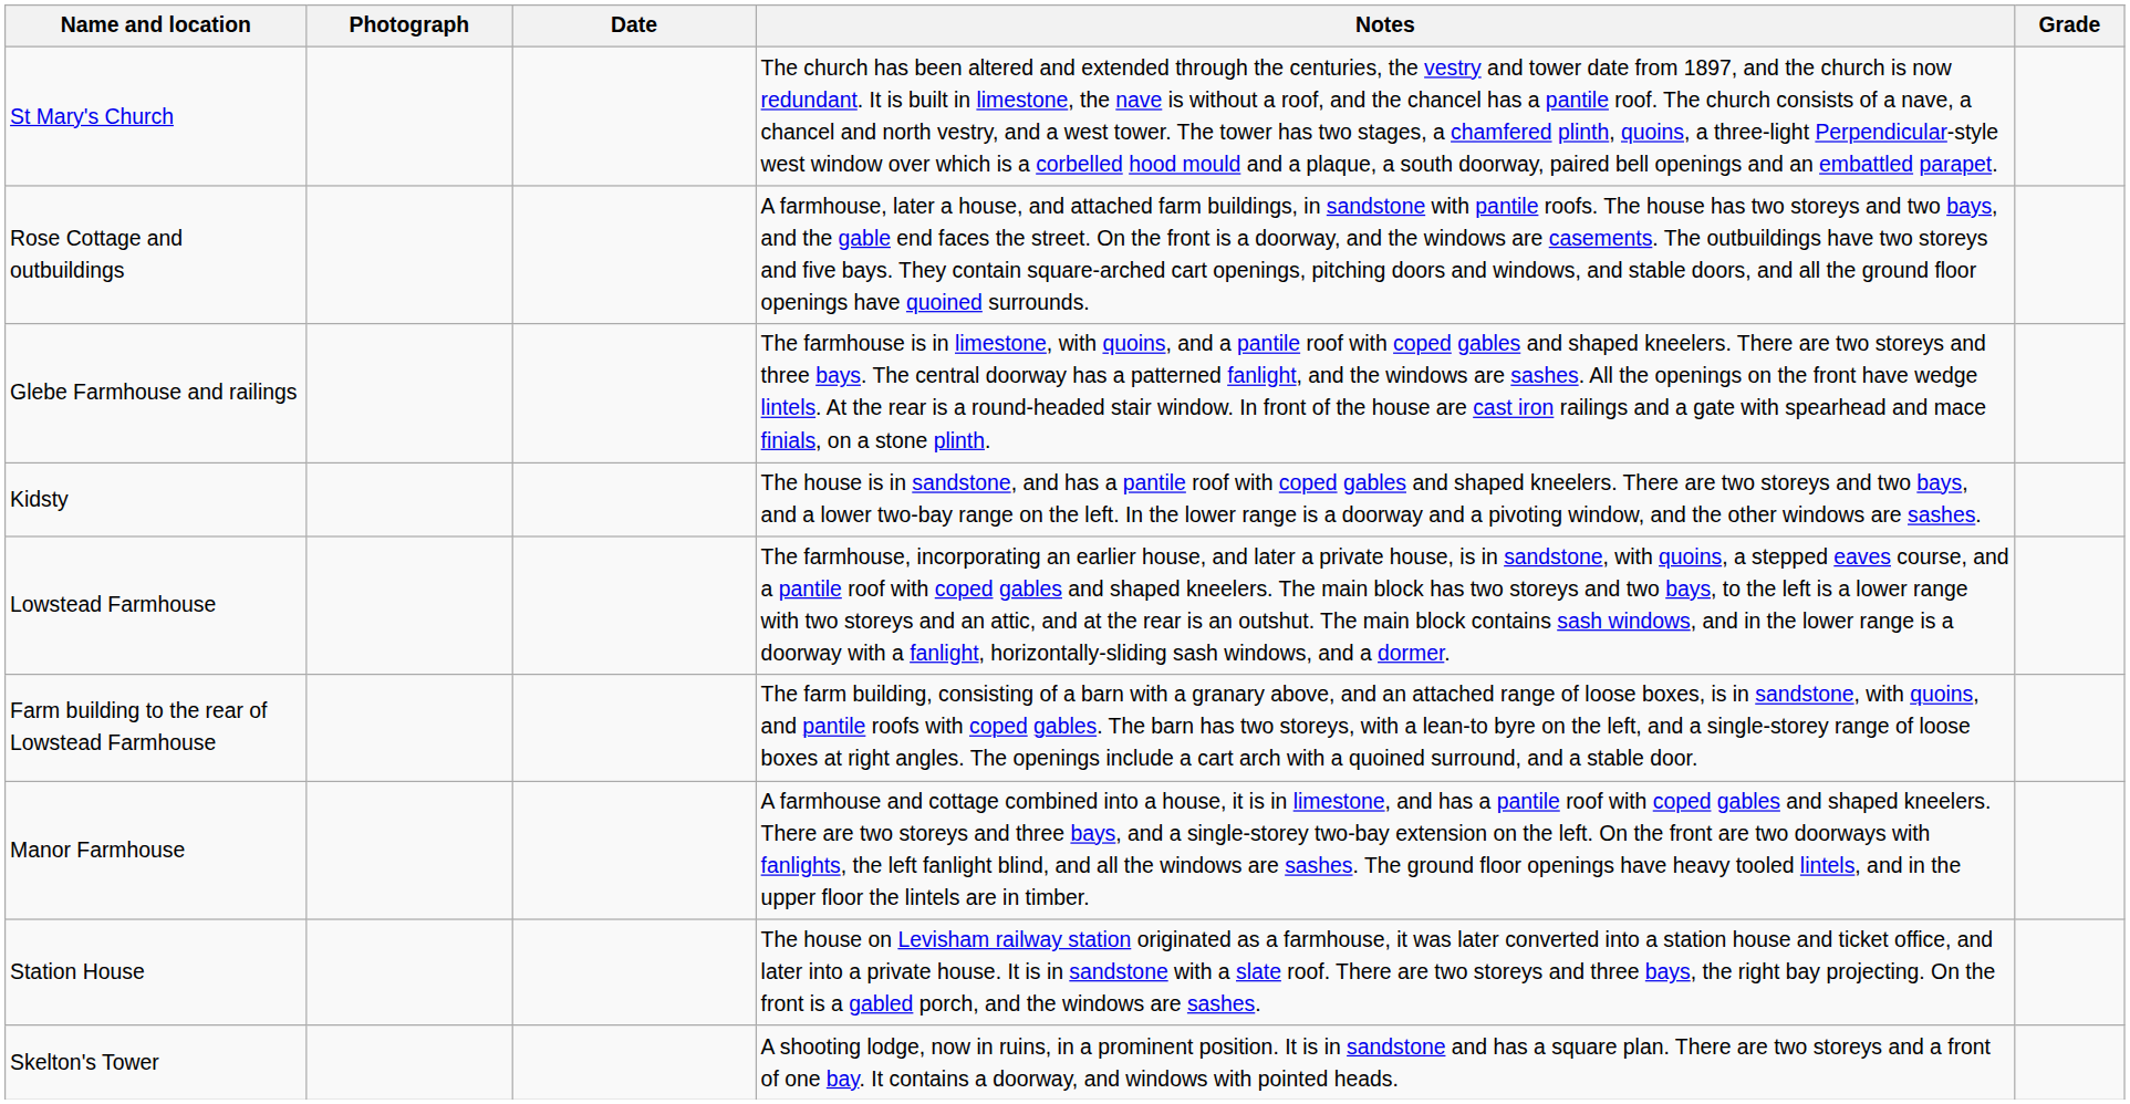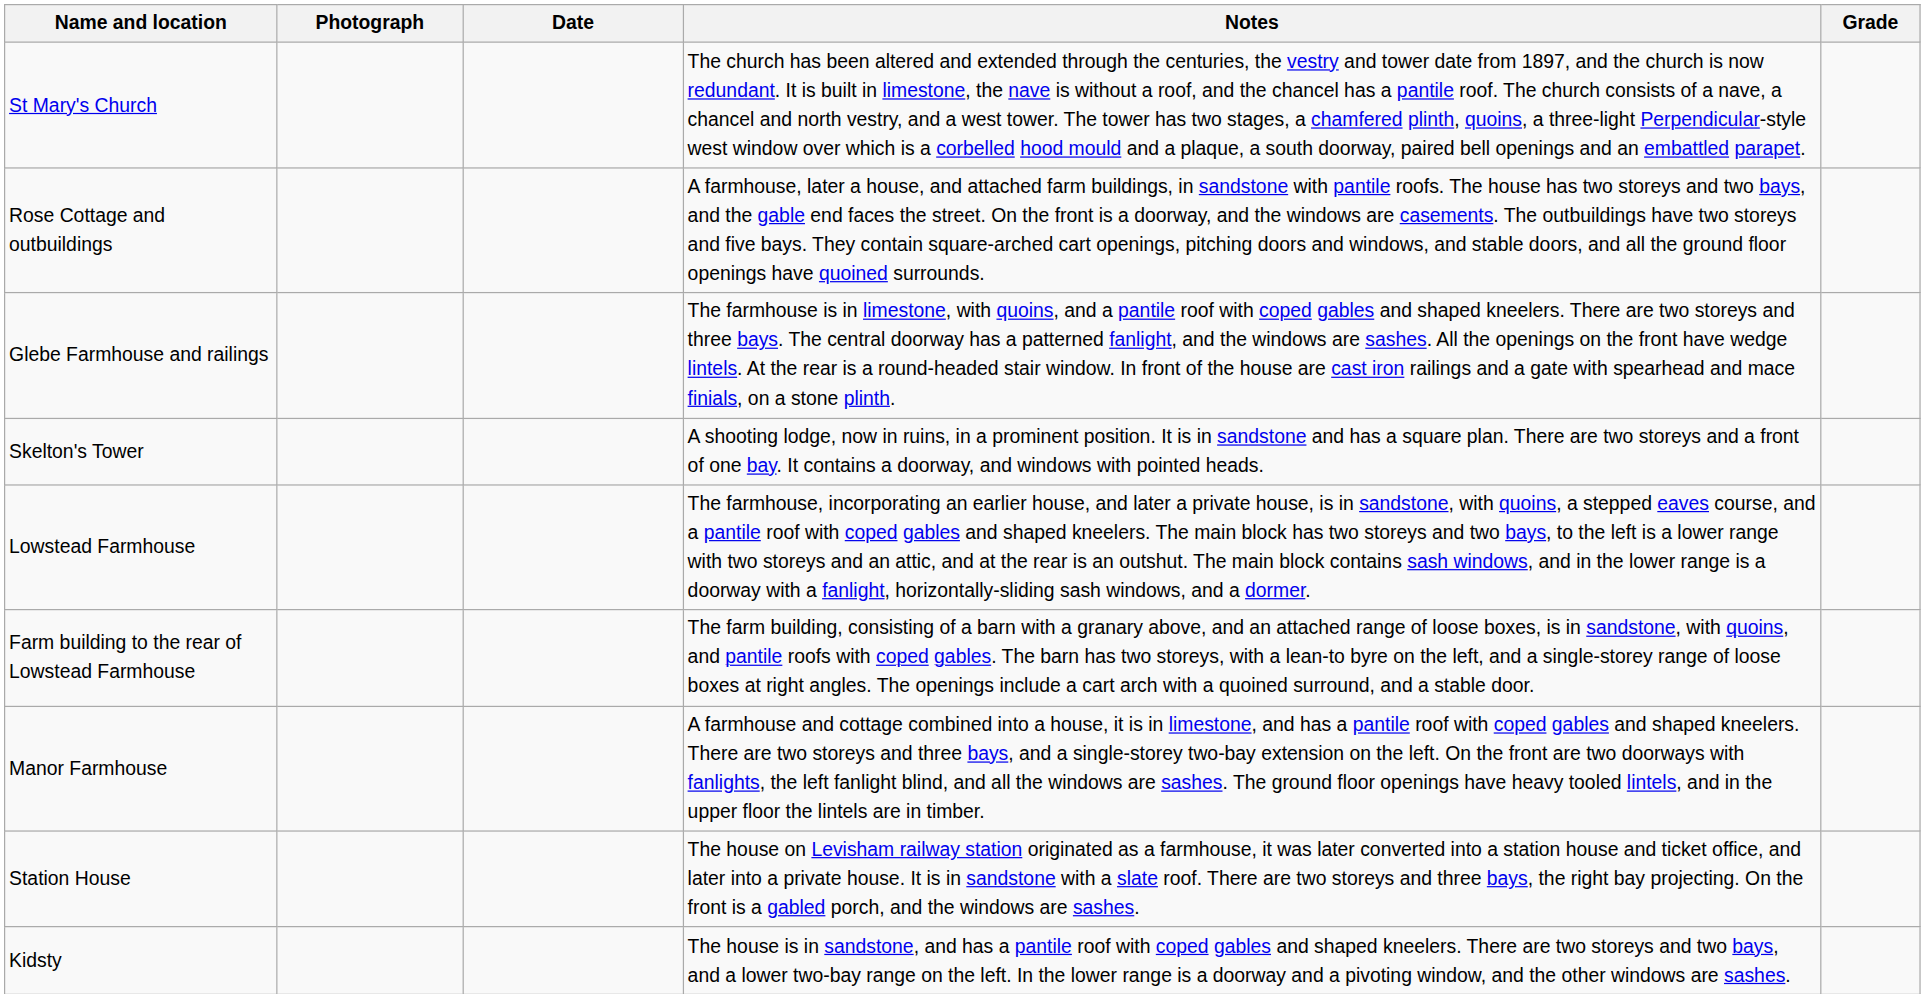rows swapped: Kidsty <-> Skelton's Tower
